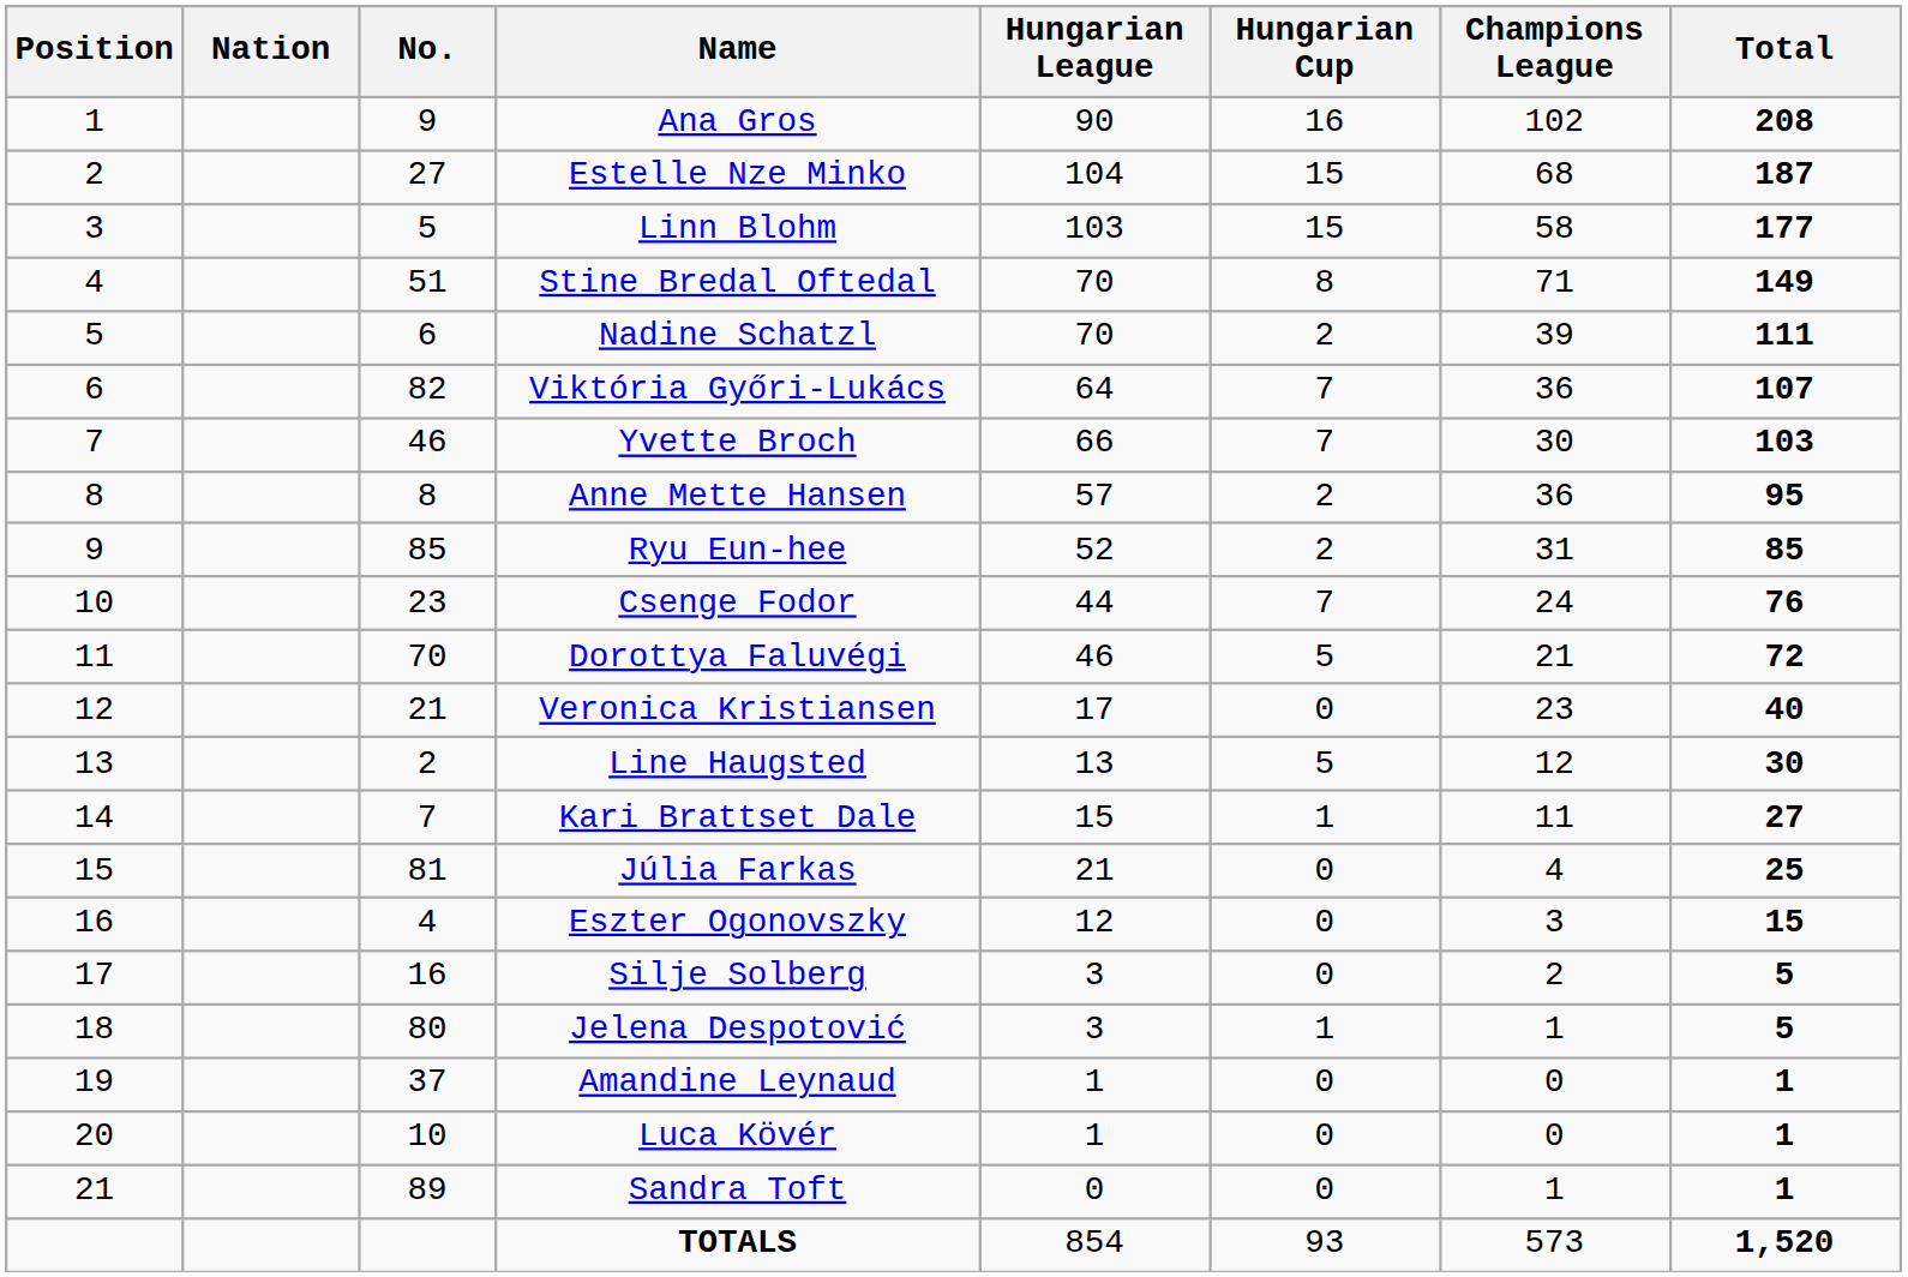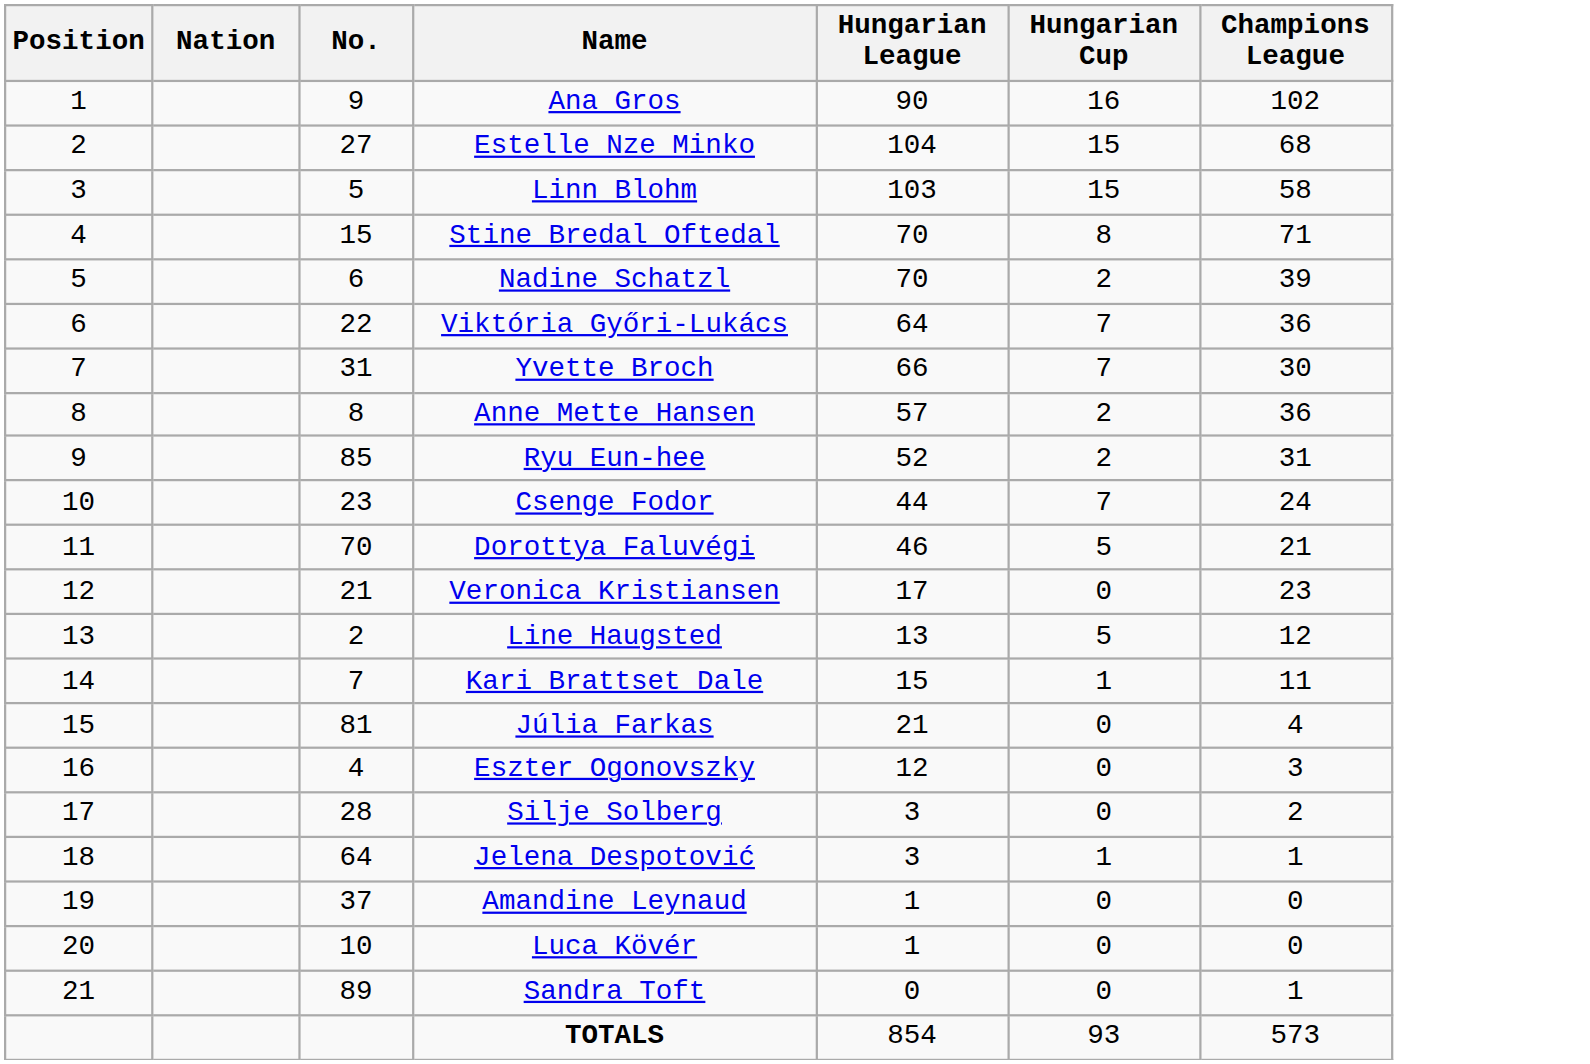- column: Total | 208 | 187 | 177 | 149 | 111 | 107 | 103 | 95 | 85 | 76 | 72 | 40 | 30 | 27 | 25 | 15 | 5 | 5 | 1 | 1 | 1 | 1,520
Stine Bredal Oftedal | No.: 51 -> 15
Viktória Győri-Lukács | No.: 82 -> 22
Yvette Broch | No.: 46 -> 31
Silje Solberg | No.: 16 -> 28
Jelena Despotović | No.: 80 -> 64
